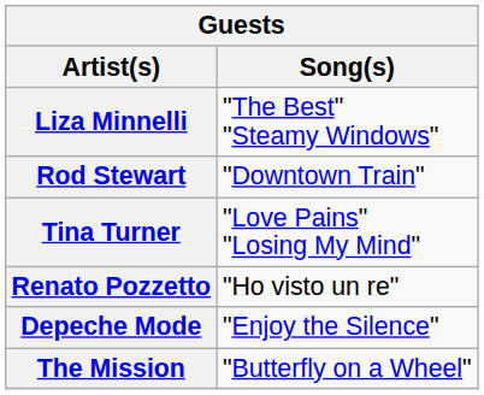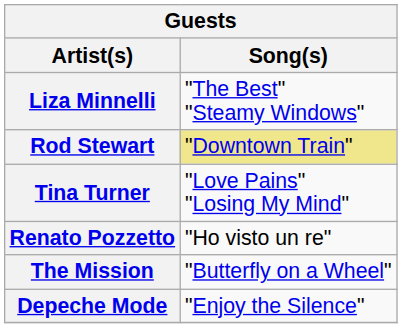Rod Stewart | Song(s): no background -> khaki background
rows swapped: Depeche Mode <-> The Mission
